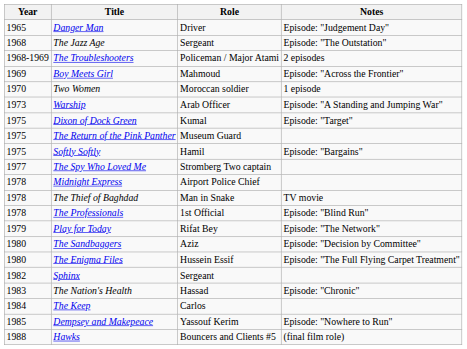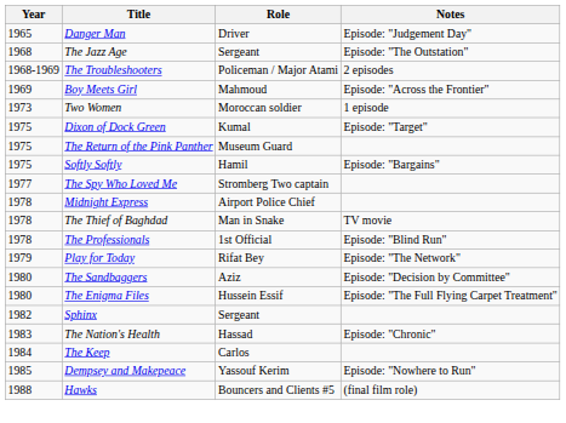Two Women | Year: 1970 -> 1973
- row: 1973 | Warship | Arab Officer | Episode: "A Standing and Jumping War"
